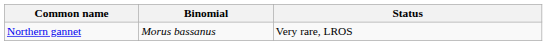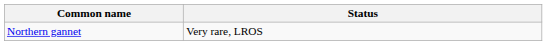- column: Binomial | Morus bassanus
